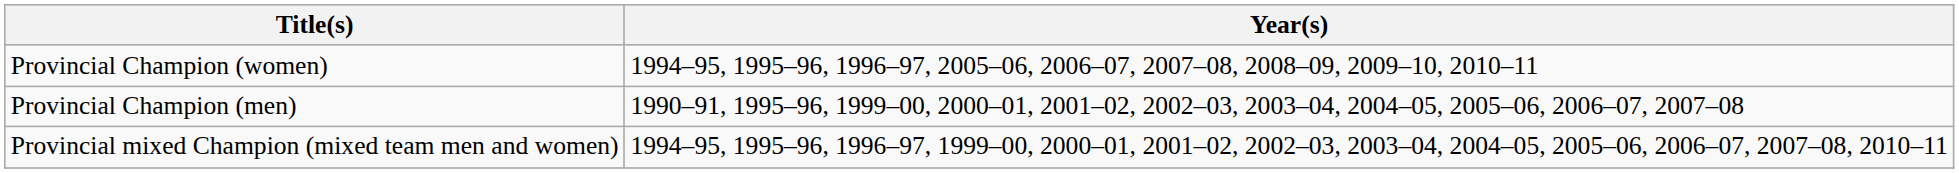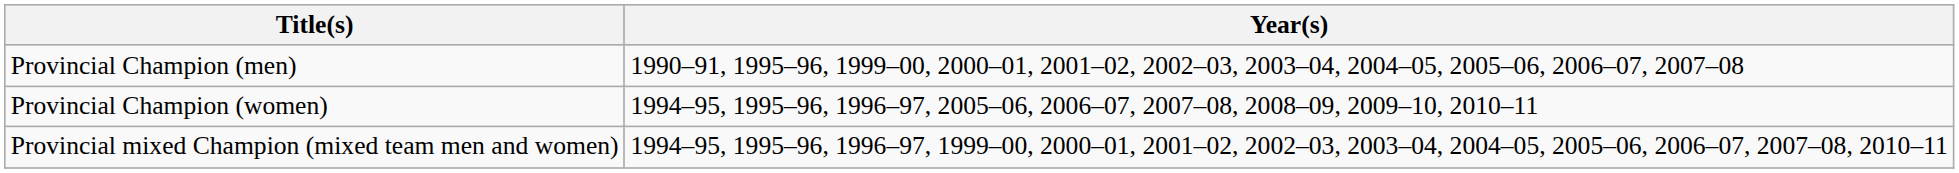rows swapped: Provincial Champion (men) <-> Provincial Champion (women)
